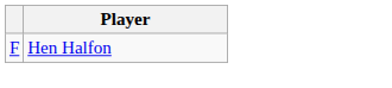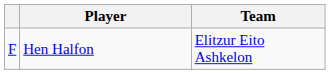+ column: Team | Elitzur Eito Ashkelon
